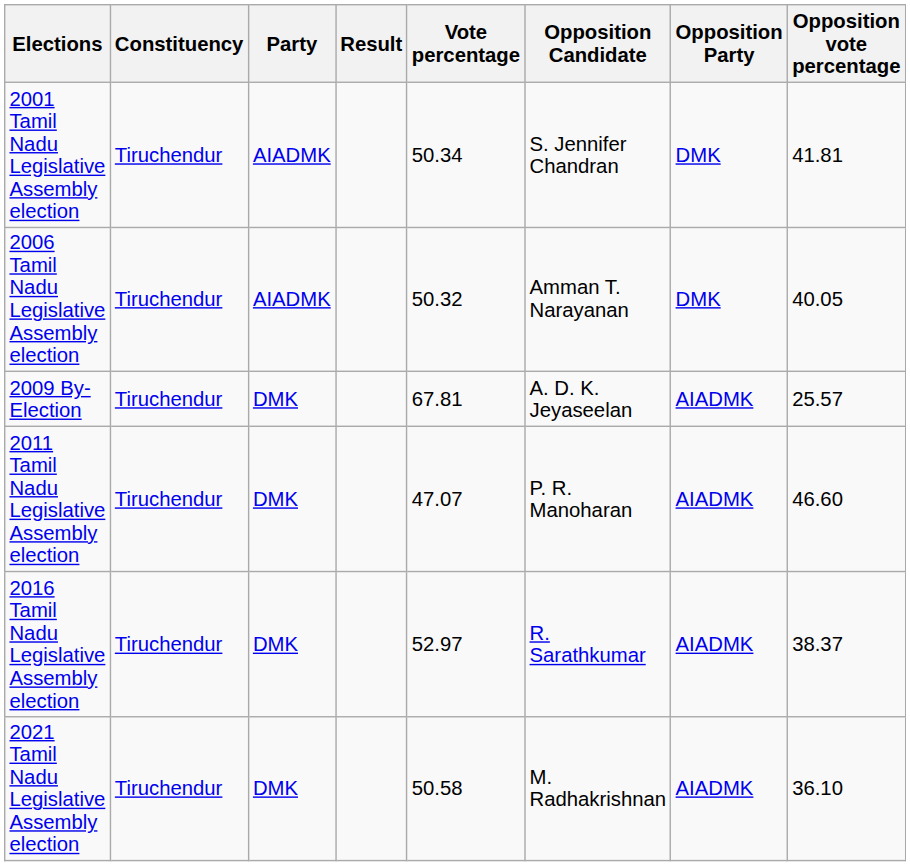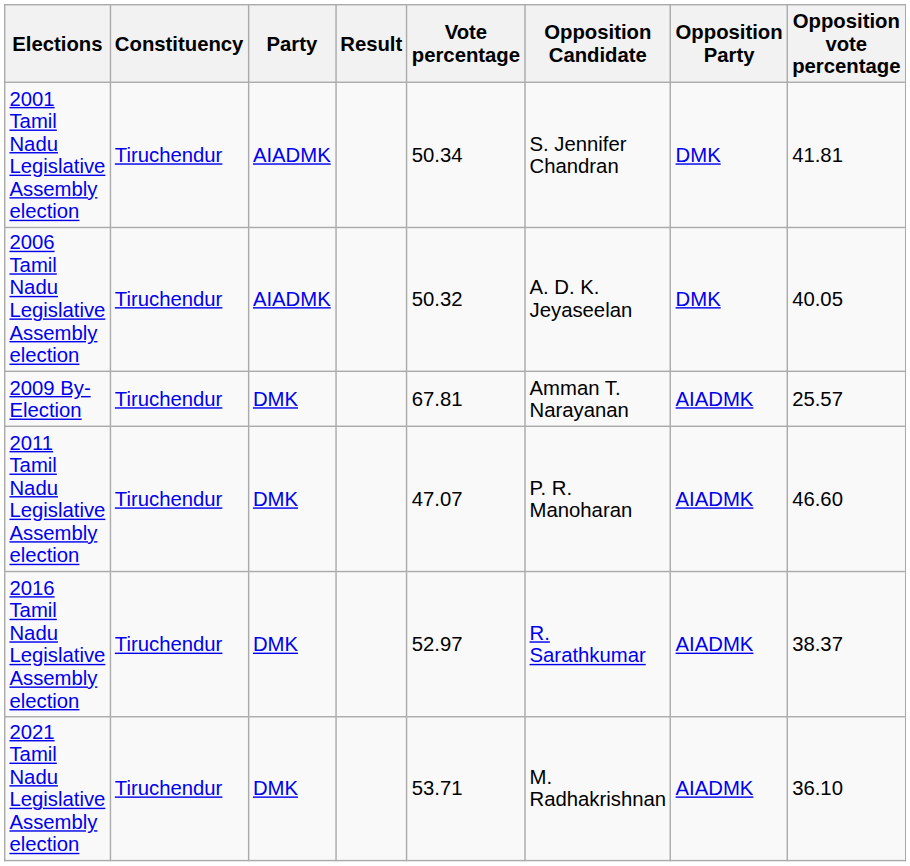2006 Tamil Nadu Legislative Assembly election | Opposition Candidate: Amman T. Narayanan -> A. D. K. Jeyaseelan
2009 By-Election | Opposition Candidate: A. D. K. Jeyaseelan -> Amman T. Narayanan
2021 Tamil Nadu Legislative Assembly election | Vote percentage: 50.58 -> 53.71
